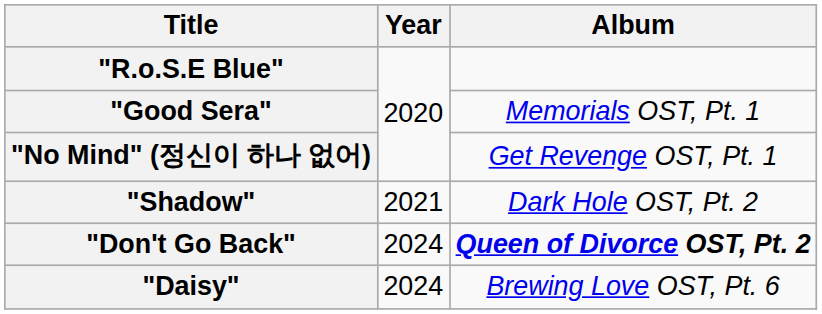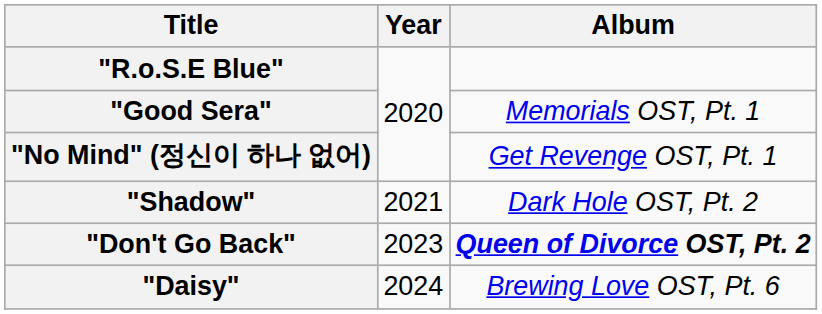"Don't Go Back" | Year: 2024 -> 2023
